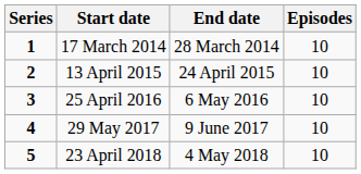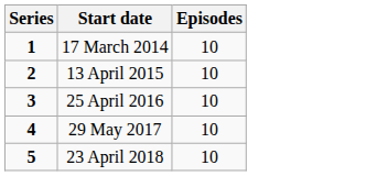- column: End date | 28 March 2014 | 24 April 2015 | 6 May 2016 | 9 June 2017 | 4 May 2018
